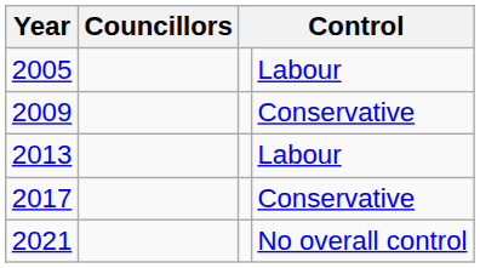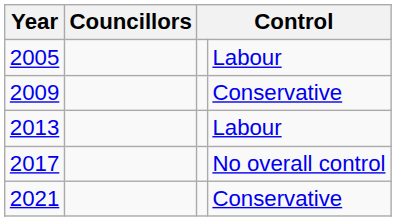2017 | column 4: Conservative -> No overall control
2021 | column 4: No overall control -> Conservative
